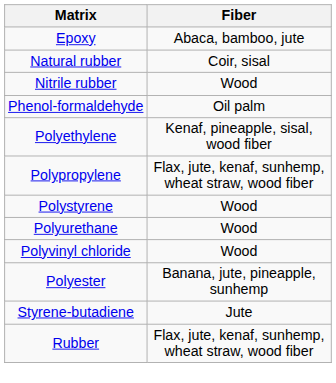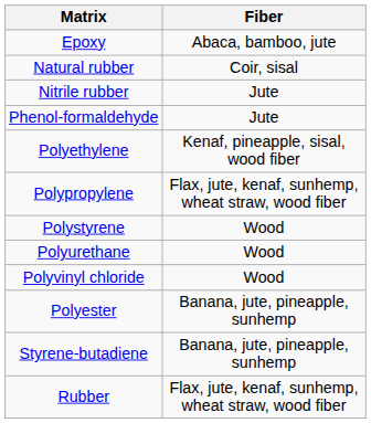Nitrile rubber | Fiber: Wood -> Jute
Phenol-formaldehyde | Fiber: Oil palm -> Jute
Styrene-butadiene | Fiber: Jute -> Banana, jute, pineapple, sunhemp
